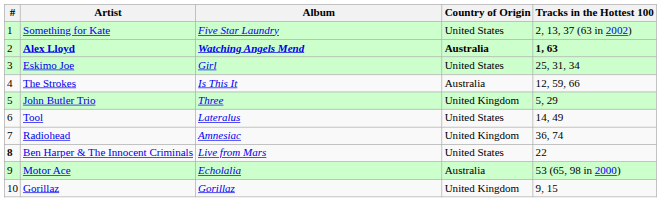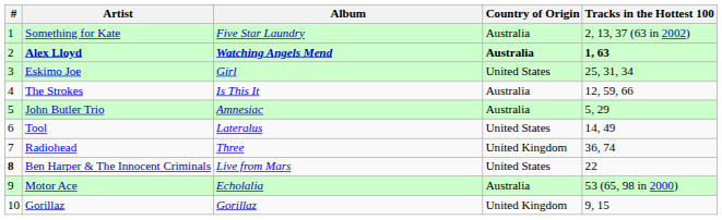Something for Kate | Country of Origin: United States -> Australia
John Butler Trio | Album: Three -> Amnesiac
John Butler Trio | Country of Origin: United Kingdom -> Australia
Radiohead | Album: Amnesiac -> Three
